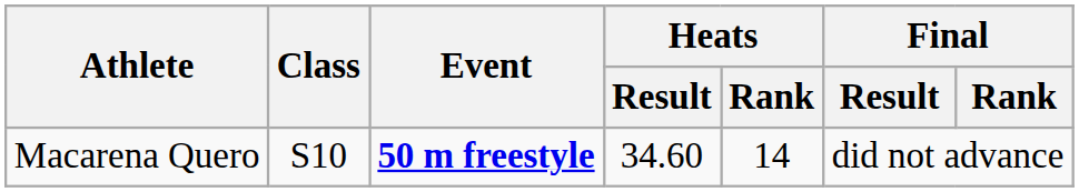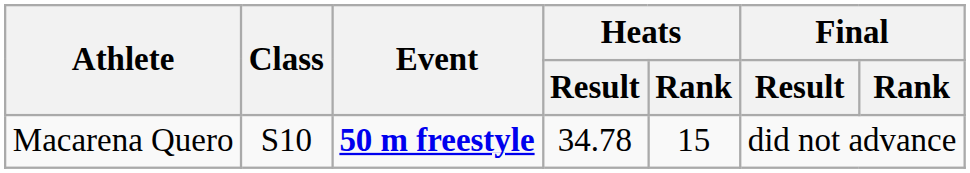Macarena Quero | Heats / Result: 34.60 -> 34.78
Macarena Quero | Heats / Rank: 14 -> 15
